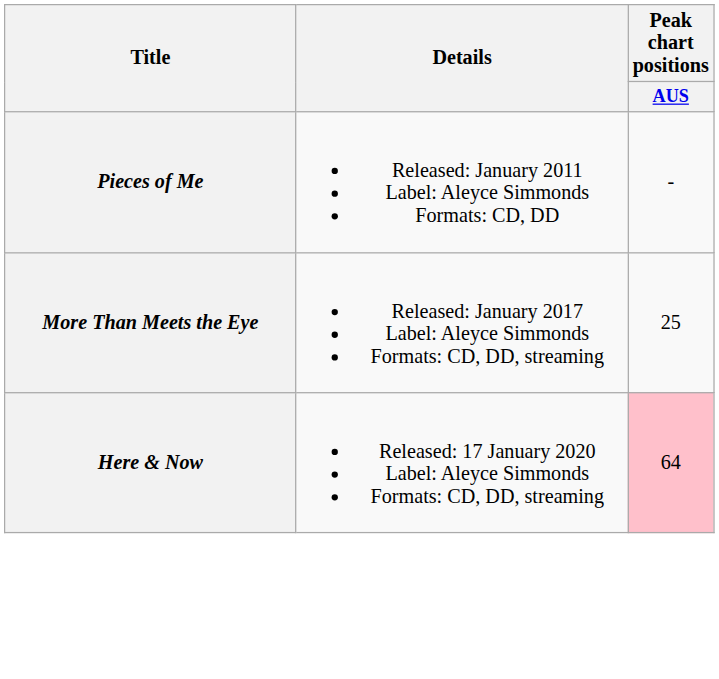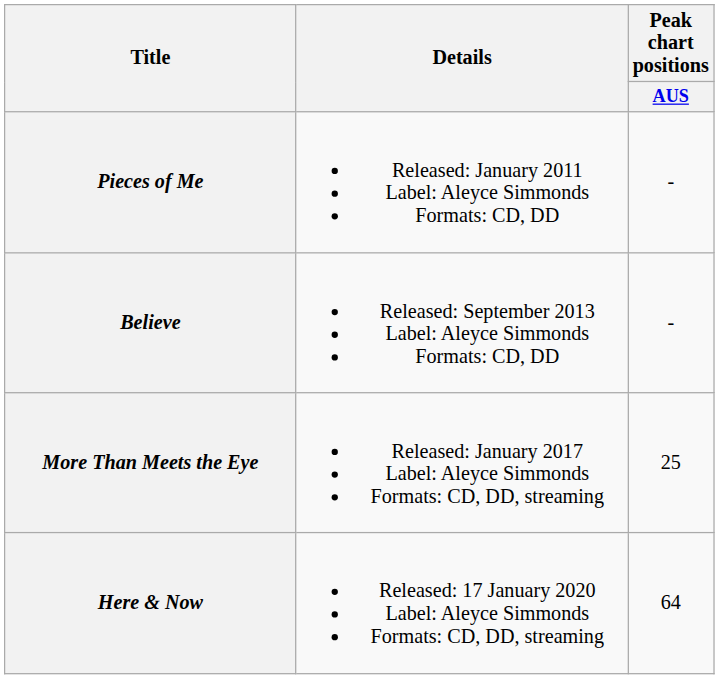+ row: Believe | Released: September 2013 Label: Aleyce Simmonds Formats: CD, DD | -
Here & Now | Peak chart positions / AUS: pink background -> no background
